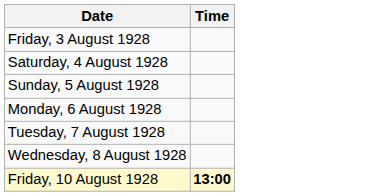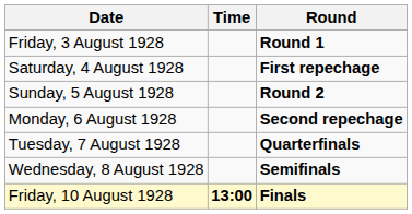+ column: Round | Round 1 | First repechage | Round 2 | Second repechage | Quarterfinals | Semifinals | Finals
